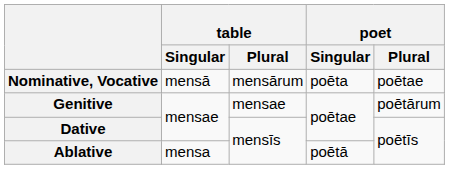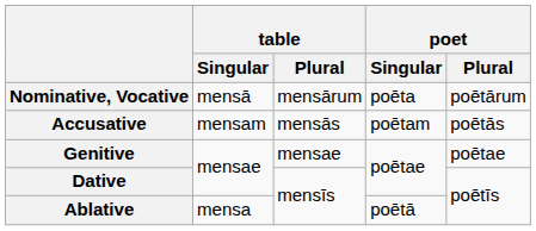Nominative, Vocative | poet / Plural: poētae -> poētārum
+ row: Accusative | mensam | mensās | poētam | poētās
Genitive | poet / Plural: poētārum -> poētae
